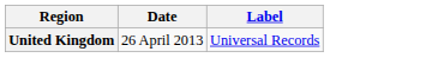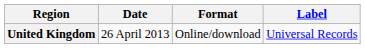+ column: Format | Online/download
